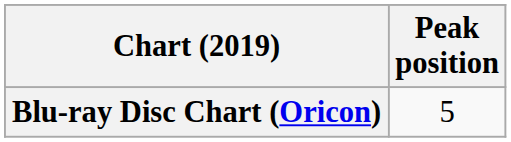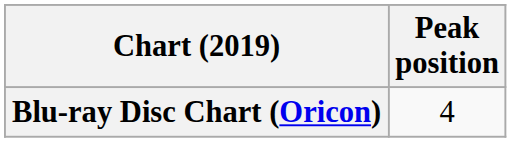Blu-ray Disc Chart (Oricon) | Peak position: 5 -> 4
